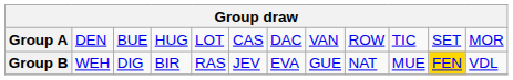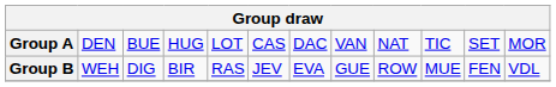Group A | column 9: ROW -> NAT
Group B | column 9: NAT -> ROW
Group B | column 11: gold background -> no background
